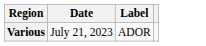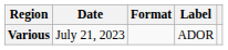+ column: Format
